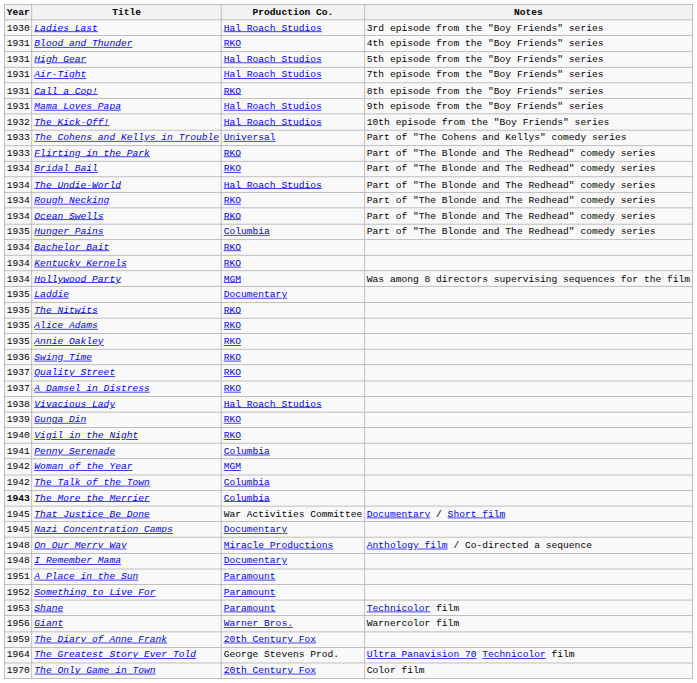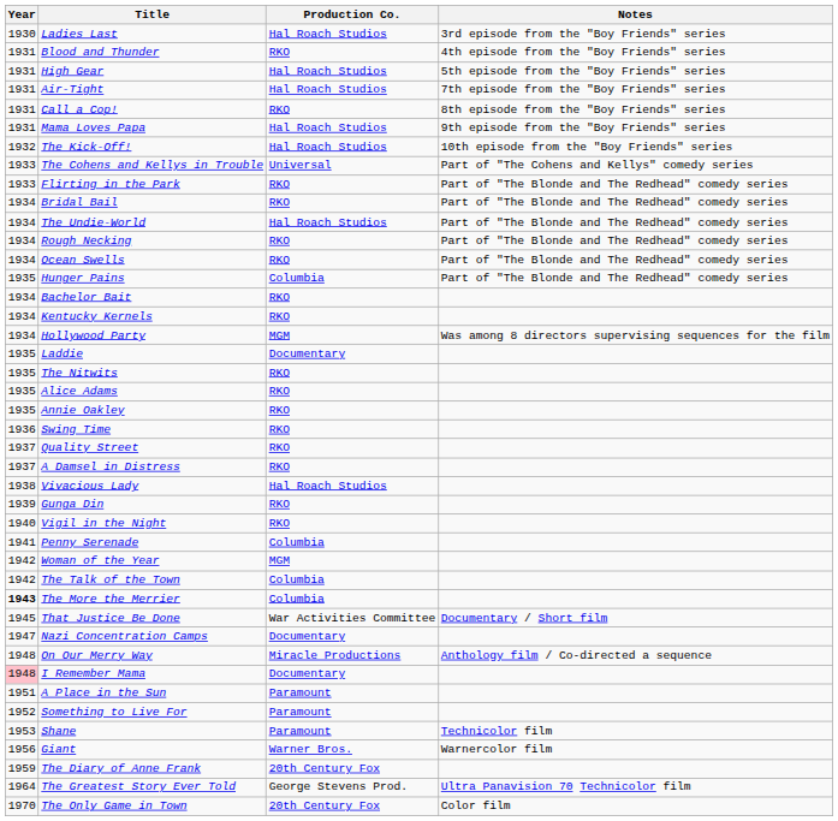Nazi Concentration Camps | Year: 1945 -> 1947
I Remember Mama | Year: no background -> pink background
